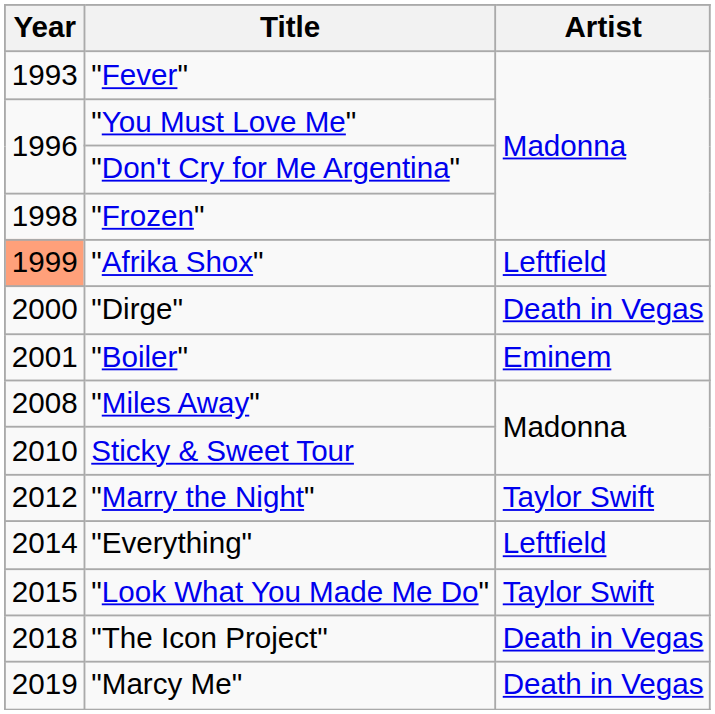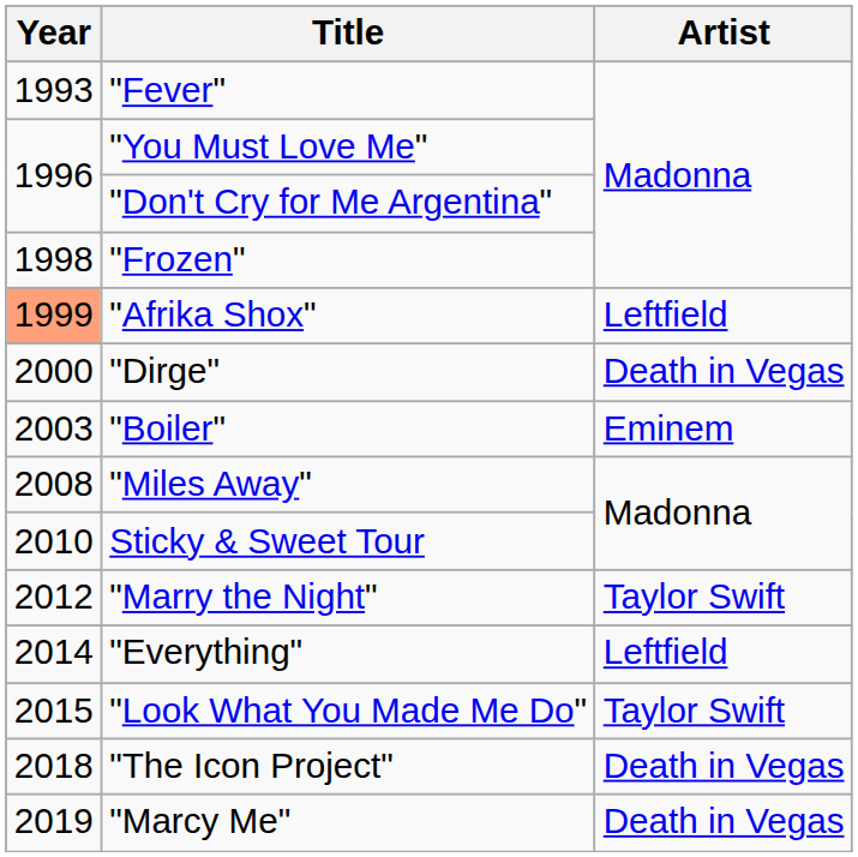"Boiler" | Year: 2001 -> 2003
